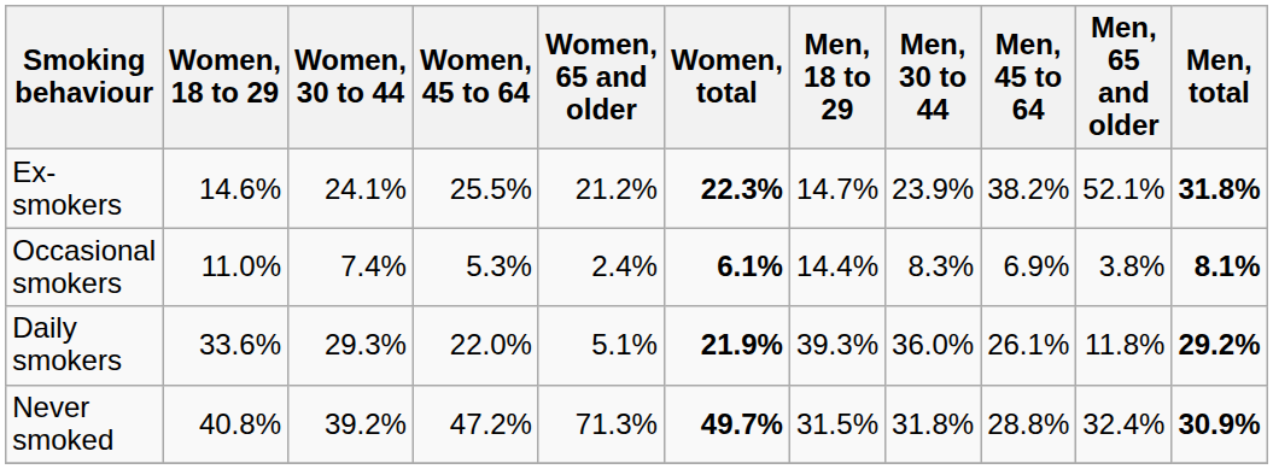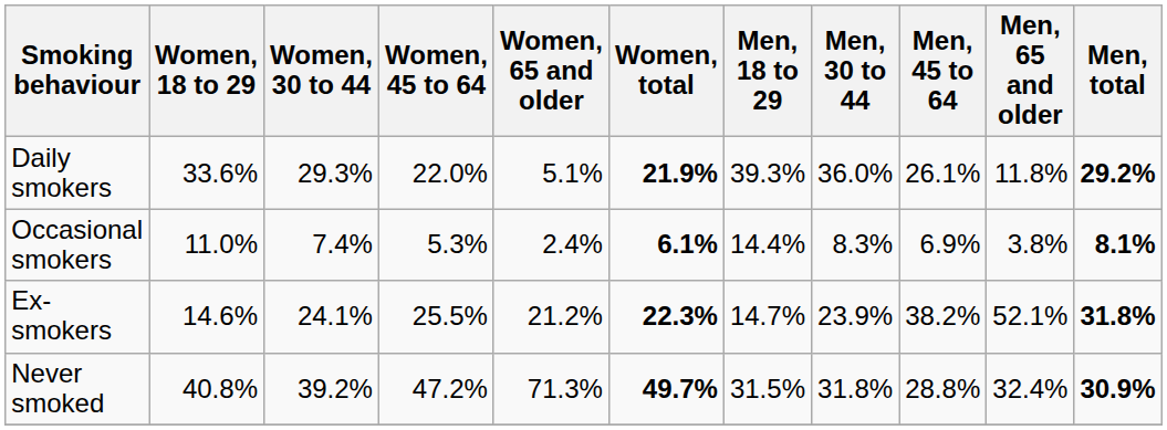rows swapped: Daily smokers <-> Ex-smokers
